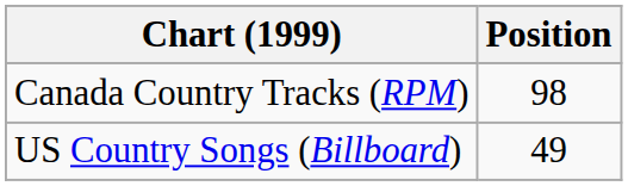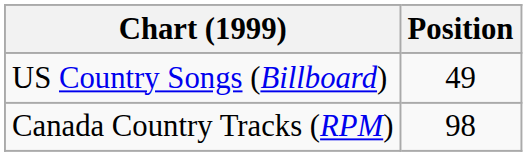rows swapped: Canada Country Tracks (RPM) <-> US Country Songs (Billboard)
